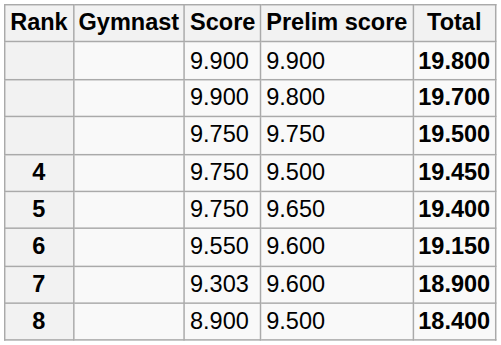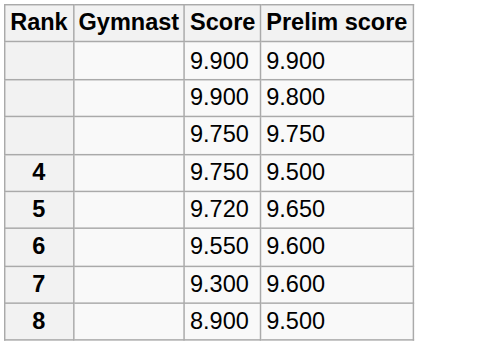- column: Total | 19.800 | 19.700 | 19.500 | 19.450 | 19.400 | 19.150 | 18.900 | 18.400
5 | Score: 9.750 -> 9.720
7 | Score: 9.303 -> 9.300
